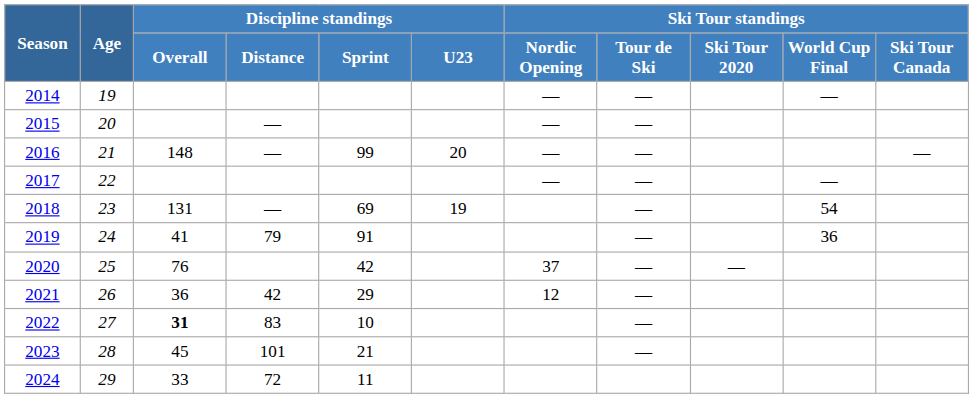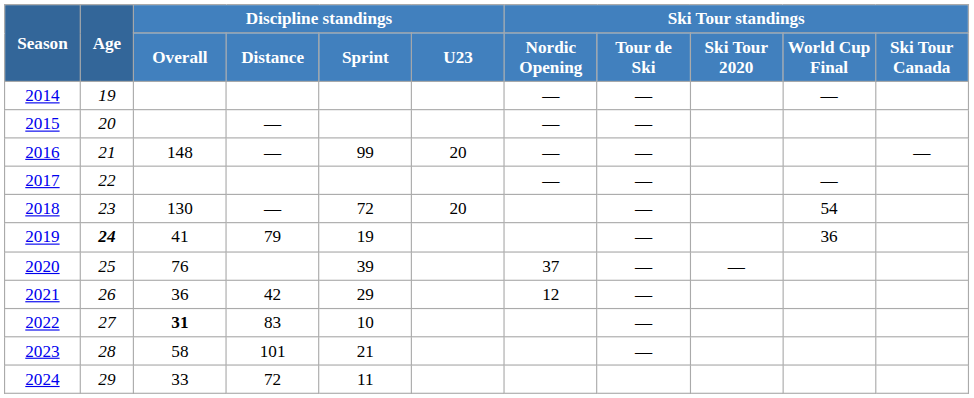2018 | Discipline standings / Overall: 131 -> 130
2018 | Discipline standings / Sprint: 69 -> 72
2018 | Discipline standings / U23: 19 -> 20
2019 | Age: normal -> bold
2019 | Discipline standings / Sprint: 91 -> 19
2020 | Discipline standings / Sprint: 42 -> 39
2023 | Discipline standings / Overall: 45 -> 58
